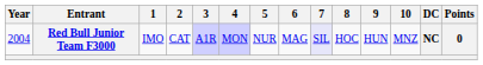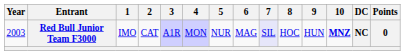Red Bull Junior Team F3000 | Year: 2004 -> 2003
Red Bull Junior Team F3000 | 10: normal -> bold
